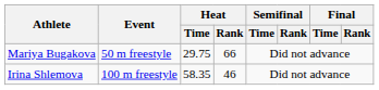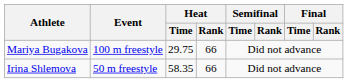Mariya Bugakova | Event: 50 m freestyle -> 100 m freestyle
Irina Shlemova | Event: 100 m freestyle -> 50 m freestyle
Irina Shlemova | Heat / Rank: 46 -> 66
